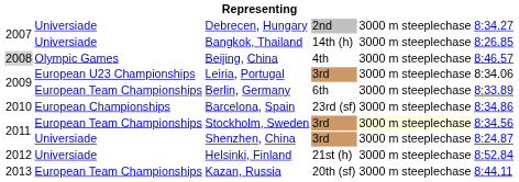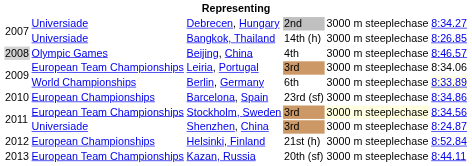Leiria, Portugal | column 2: European U23 Championships -> European Team Championships
Berlin, Germany | column 2: European Team Championships -> World Championships
Helsinki, Finland | column 2: Universiade -> European Championships
